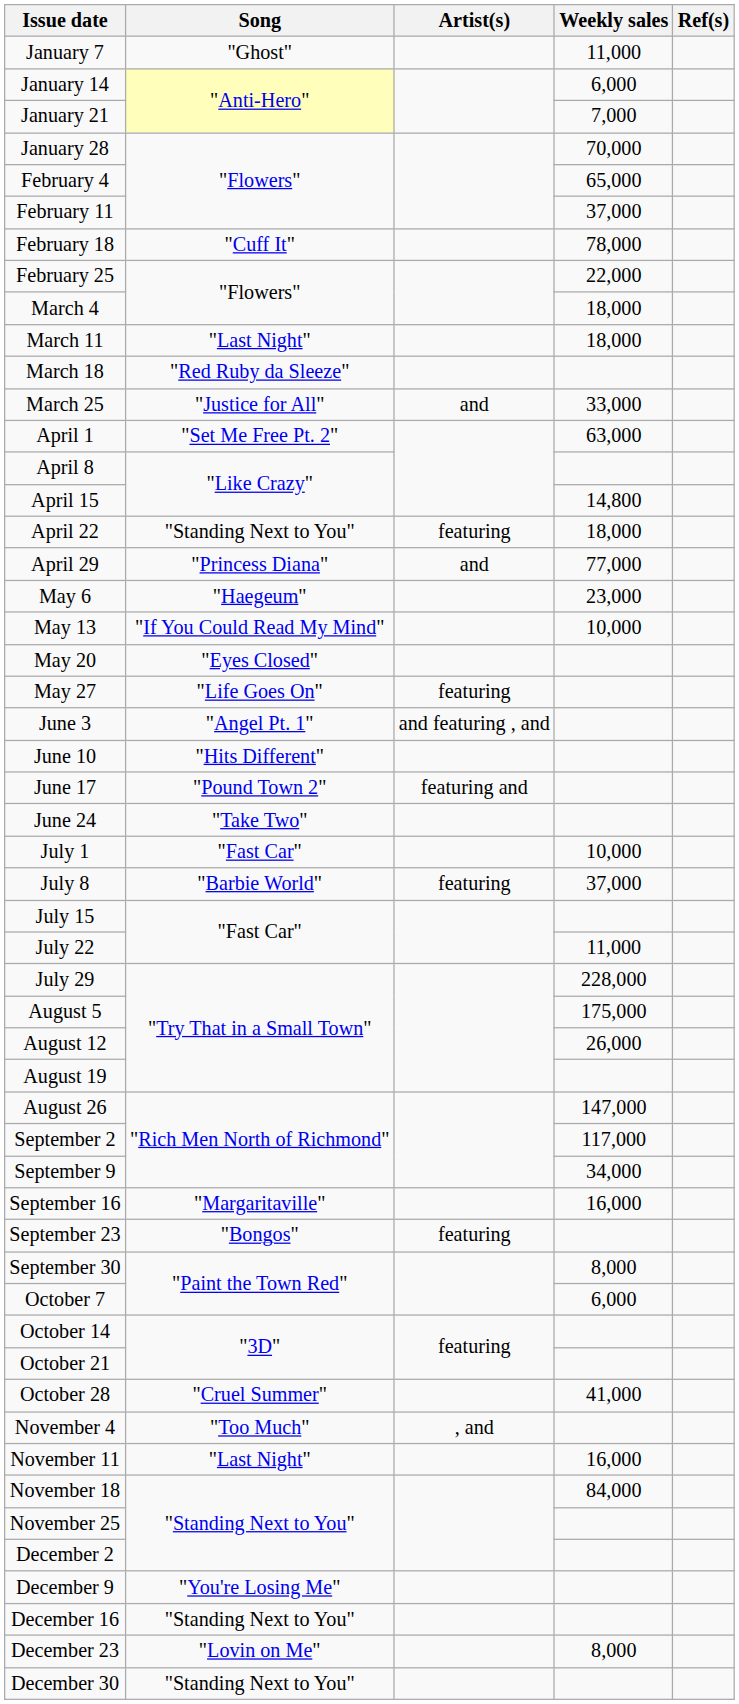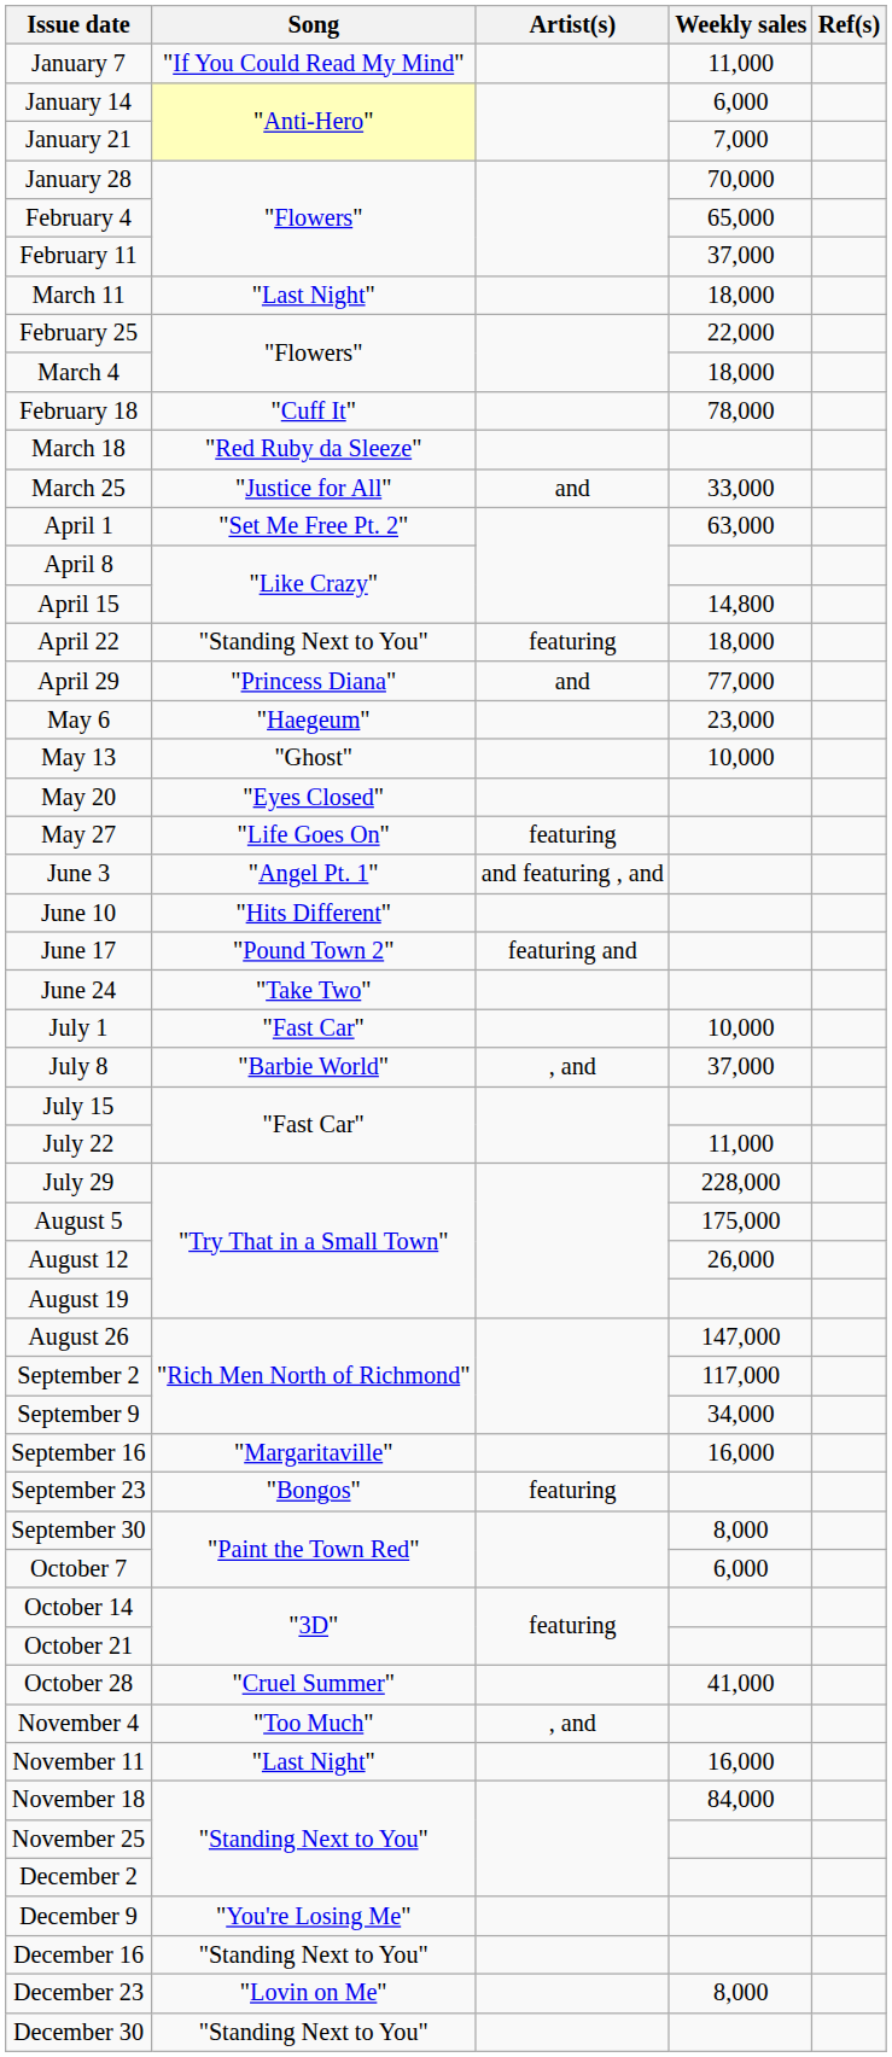January 7 | Song: "Ghost" -> "If You Could Read My Mind"
rows swapped: February 18 <-> March 11
May 13 | Song: "If You Could Read My Mind" -> "Ghost"
July 8 | Artist(s): featuring -> , and
